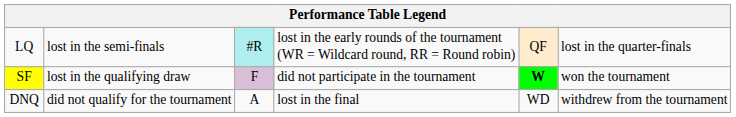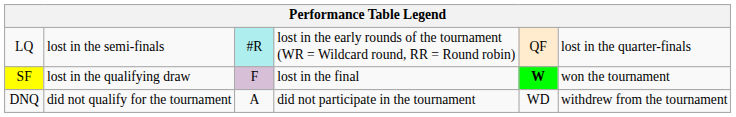SF | column 4: did not participate in the tournament -> lost in the final
DNQ | column 4: lost in the final -> did not participate in the tournament
